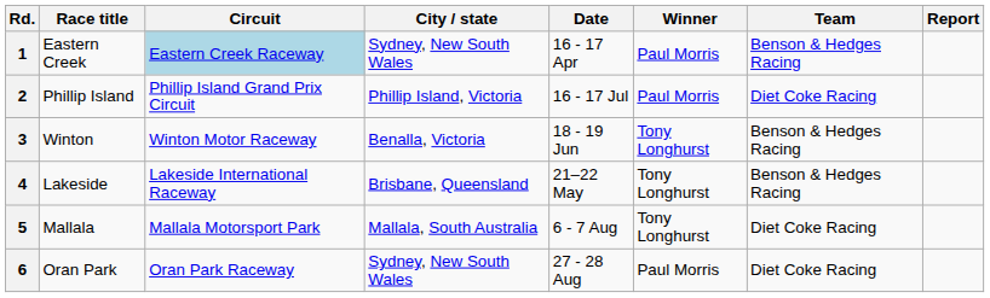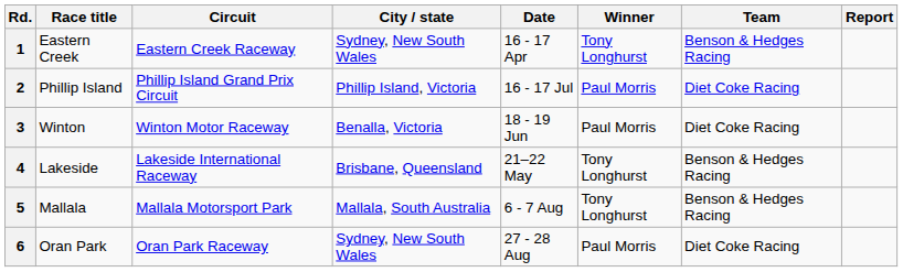1 | Circuit: lightblue background -> no background
1 | Winner: Paul Morris -> Tony Longhurst
3 | Winner: Tony Longhurst -> Paul Morris
3 | Team: Benson & Hedges Racing -> Diet Coke Racing
5 | Team: Diet Coke Racing -> Benson & Hedges Racing
